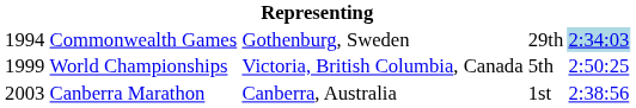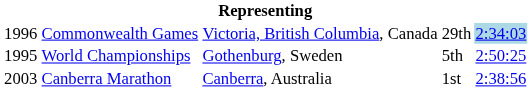Commonwealth Games | column 1: 1994 -> 1996
Commonwealth Games | column 3: Gothenburg, Sweden -> Victoria, British Columbia, Canada
World Championships | column 1: 1999 -> 1995
World Championships | column 3: Victoria, British Columbia, Canada -> Gothenburg, Sweden
